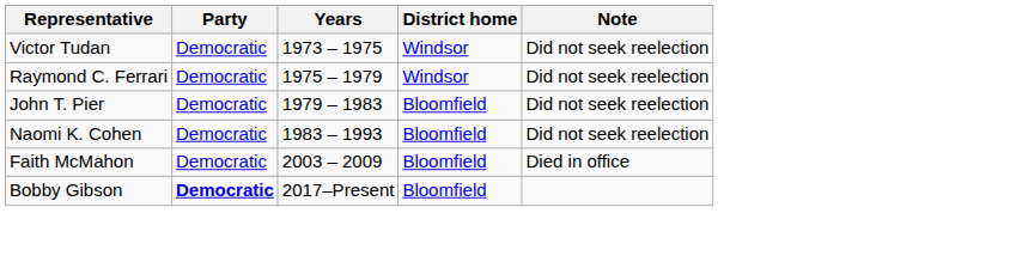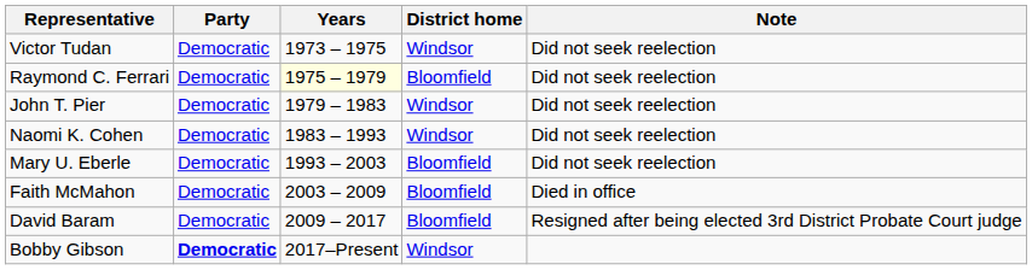Raymond C. Ferrari | Years: no background -> lightyellow background
Raymond C. Ferrari | District home: Windsor -> Bloomfield
John T. Pier | District home: Bloomfield -> Windsor
Naomi K. Cohen | District home: Bloomfield -> Windsor
+ row: Mary U. Eberle | Democratic | 1993 – 2003 | Bloomfield | Did not seek reelection
+ row: David Baram | Democratic | 2009 – 2017 | Bloomfield | Resigned after being elected 3rd District Probate Court judge
Bobby Gibson | District home: Bloomfield -> Windsor
